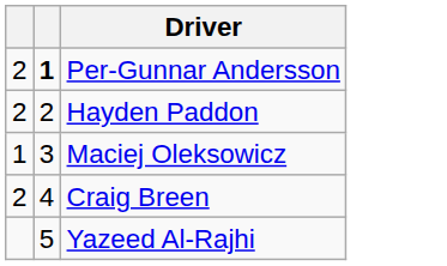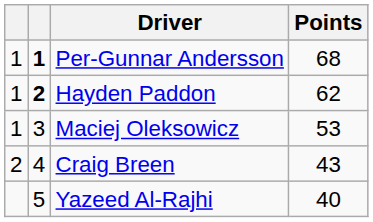+ column: Points | 68 | 62 | 53 | 43 | 40
Per-Gunnar Andersson | column 1: 2 -> 1
Hayden Paddon | column 1: 2 -> 1
Hayden Paddon | column 2: normal -> bold
